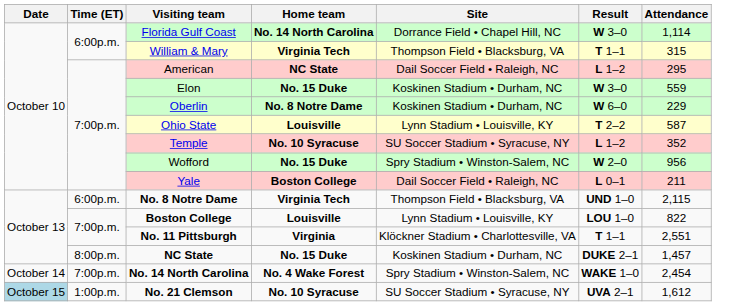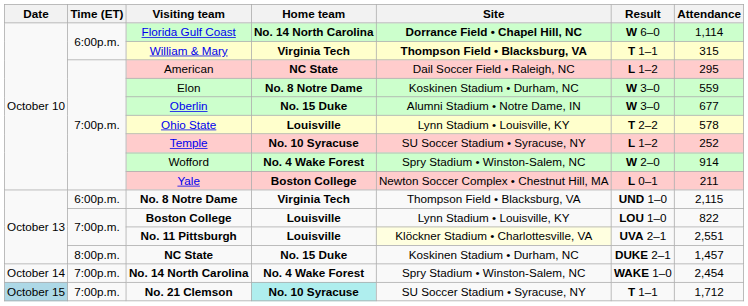Florida Gulf Coast | Site: normal -> bold
Florida Gulf Coast | Result: W 3–0 -> W 6–0
William & Mary | Site: normal -> bold
Elon | Home team: No. 15 Duke -> No. 8 Notre Dame
Oberlin | Home team: No. 8 Notre Dame -> No. 15 Duke
Oberlin | Site: Koskinen Stadium • Durham, NC -> Alumni Stadium • Notre Dame, IN
Oberlin | Result: W 6–0 -> W 3–0
Oberlin | Attendance: 229 -> 677
Ohio State | Attendance: 587 -> 578
Temple | Attendance: 352 -> 252
Wofford | Home team: No. 15 Duke -> No. 4 Wake Forest
Wofford | Attendance: 956 -> 914
Yale | Site: Dail Soccer Field • Raleigh, NC -> Newton Soccer Complex • Chestnut Hill, MA
No. 11 Pittsburgh | Home team: Virginia -> Louisville
No. 11 Pittsburgh | Site: no background -> lightyellow background
No. 11 Pittsburgh | Result: T 1–1 -> UVA 2–1
No. 21 Clemson | Time (ET): 1:00p.m. -> 7:00p.m.
No. 21 Clemson | Home team: no background -> paleturquoise background
No. 21 Clemson | Result: UVA 2–1 -> T 1–1
No. 21 Clemson | Attendance: 1,612 -> 1,712
